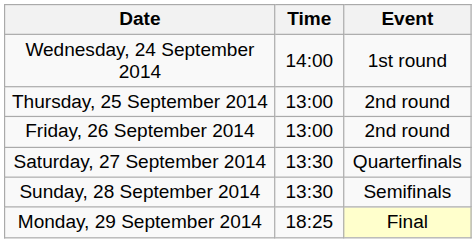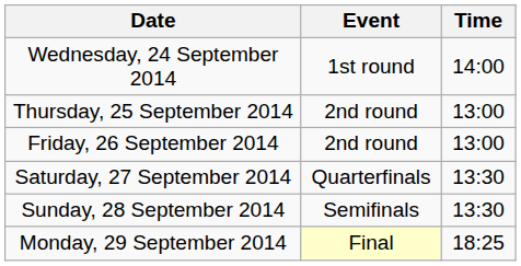columns swapped: Time <-> Event
